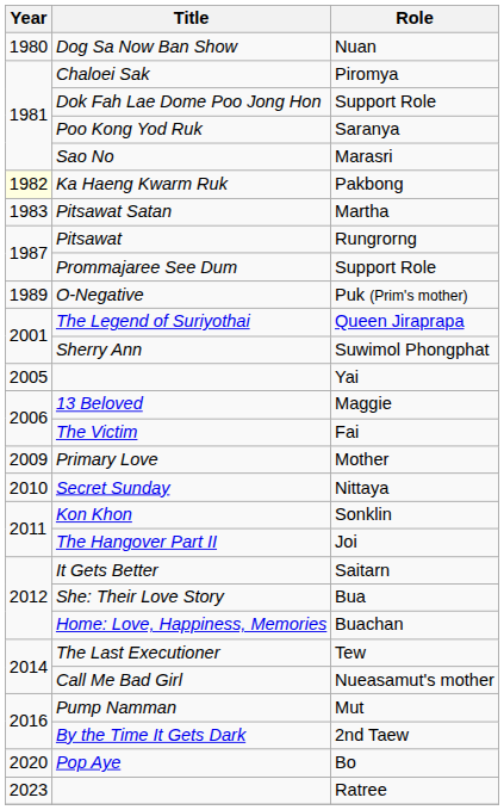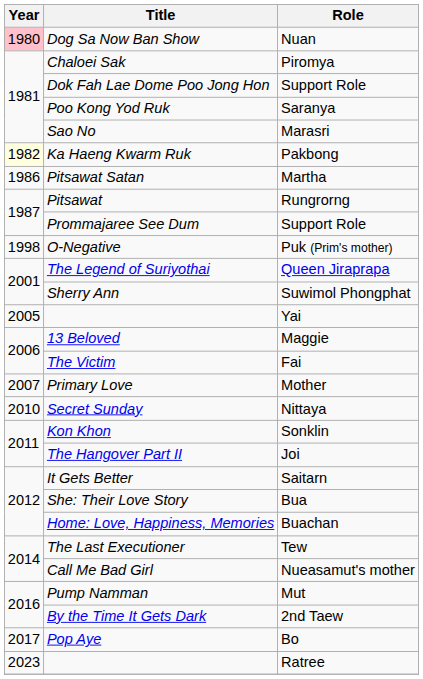Dog Sa Now Ban Show | Year: no background -> pink background
Pitsawat Satan | Year: 1983 -> 1986
O-Negative | Year: 1989 -> 1998
Primary Love | Year: 2009 -> 2007
Pop Aye | Year: 2020 -> 2017
